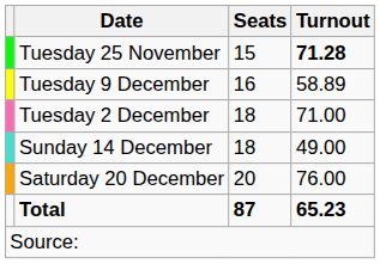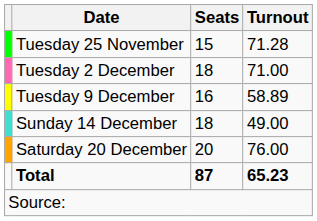Tuesday 25 November | Turnout: bold -> normal
rows swapped: Tuesday 2 December <-> Tuesday 9 December
